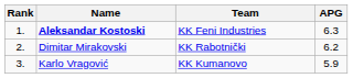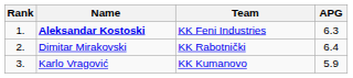Dimitar Mirakovski | APG: 6.2 -> 6.4
